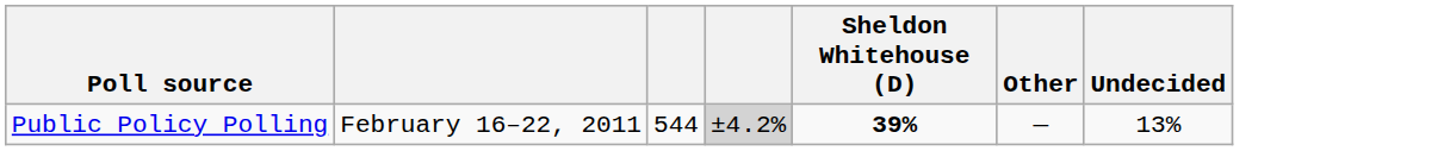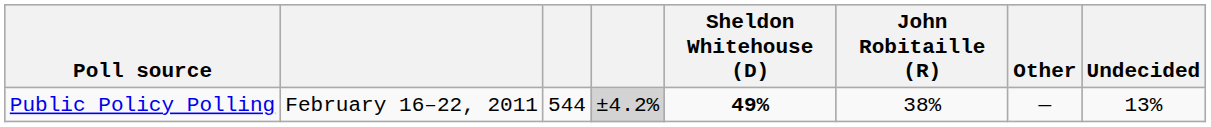+ column: John Robitaille (R) | 38%
Public Policy Polling | Sheldon Whitehouse (D): 39% -> 49%
